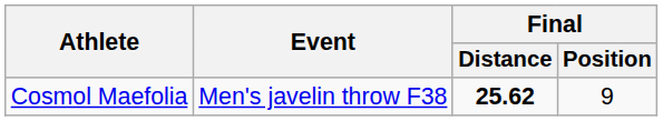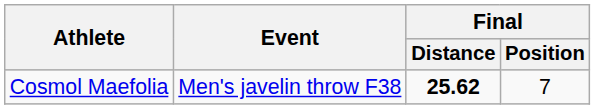Cosmol Maefolia | Final / Position: 9 -> 7
